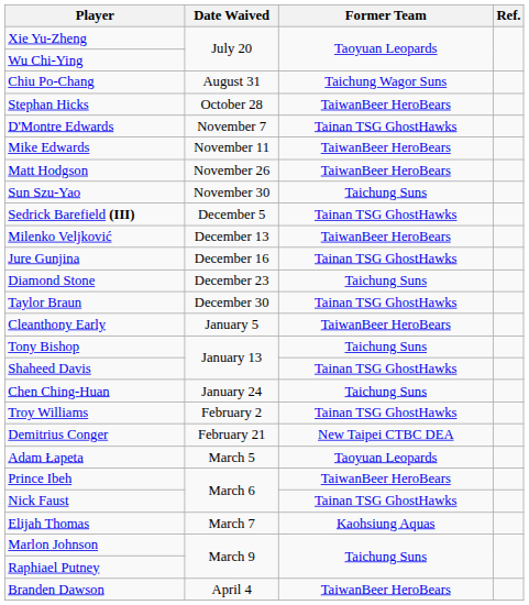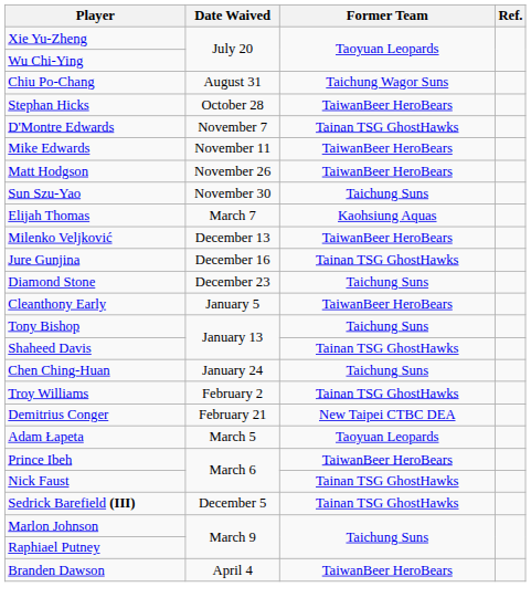rows swapped: Sedrick Barefield (III) <-> Elijah Thomas
- row: Taylor Braun | December 30 | Tainan TSG GhostHawks
